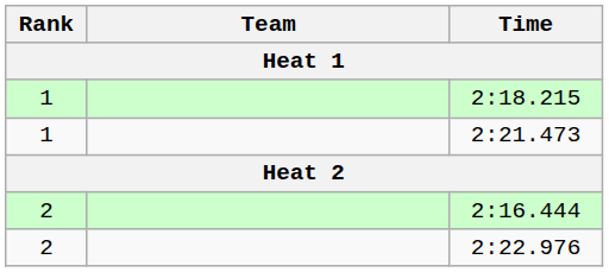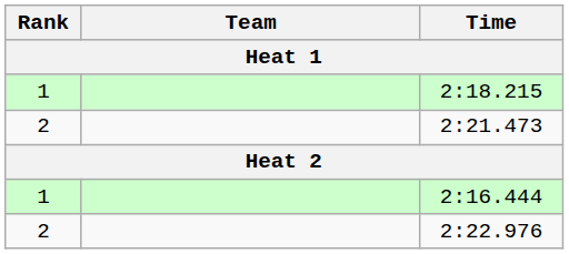2:21.473 | Rank: 1 -> 2
2:16.444 | Rank: 2 -> 1
